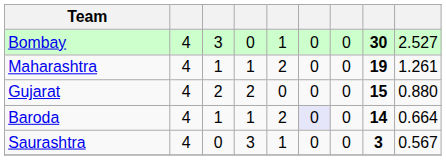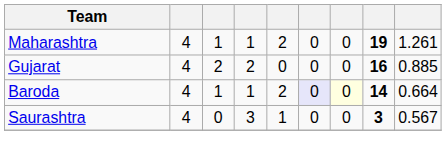- row: Bombay | 4 | 3 | 0 | 1 | 0 | 0 | 30 | 2.527
Gujarat | column 8: 15 -> 16
Gujarat | column 9: 0.880 -> 0.885
Baroda | column 7: no background -> lightyellow background
